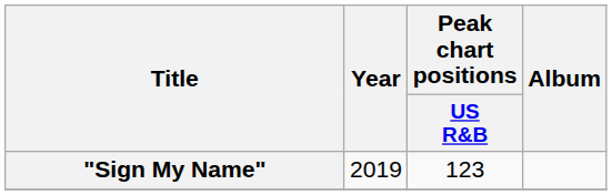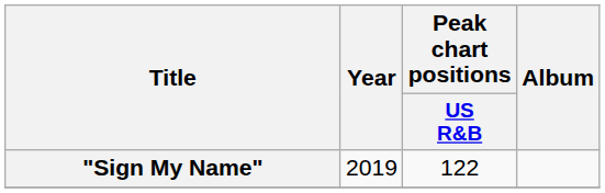"Sign My Name" | Peak chart positions / US R&B: 123 -> 122
